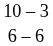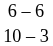rows swapped: 10 – 3 <-> 6 – 6
